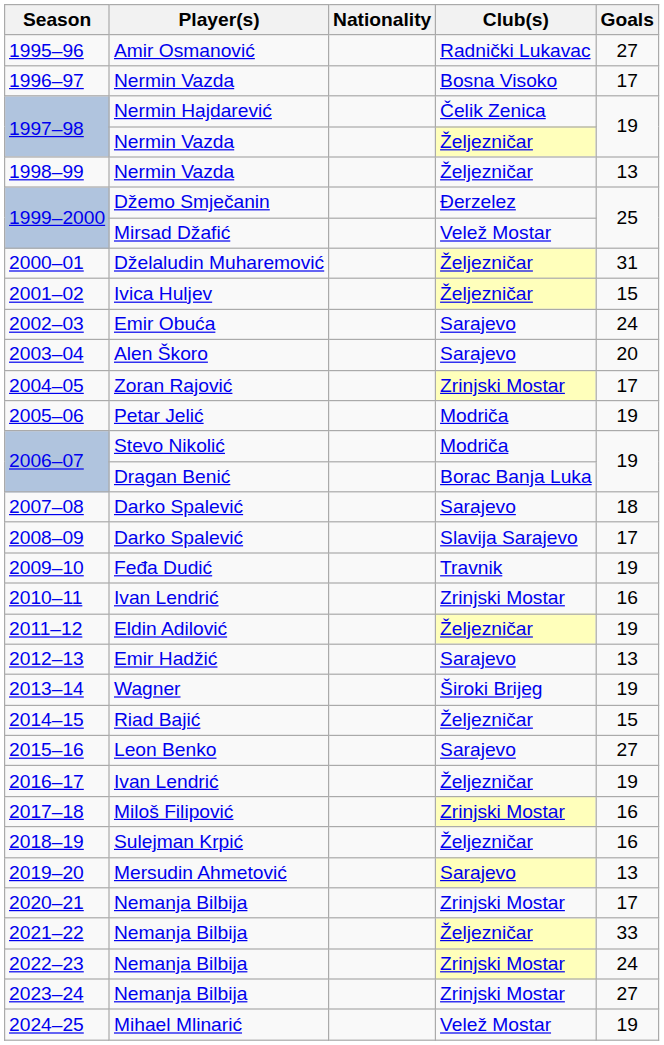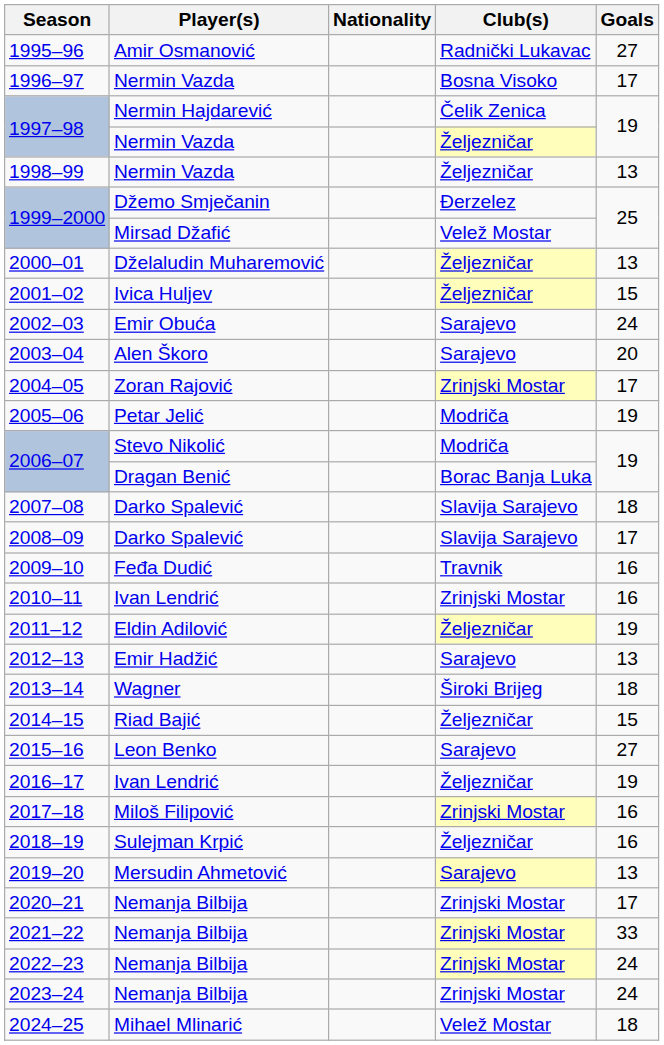2000–01 | Goals: 31 -> 13
2007–08 | Club(s): Sarajevo -> Slavija Sarajevo
2009–10 | Goals: 19 -> 16
2013–14 | Goals: 19 -> 18
2021–22 | Club(s): Željezničar -> Zrinjski Mostar
2023–24 | Goals: 27 -> 24
2024–25 | Goals: 19 -> 18
